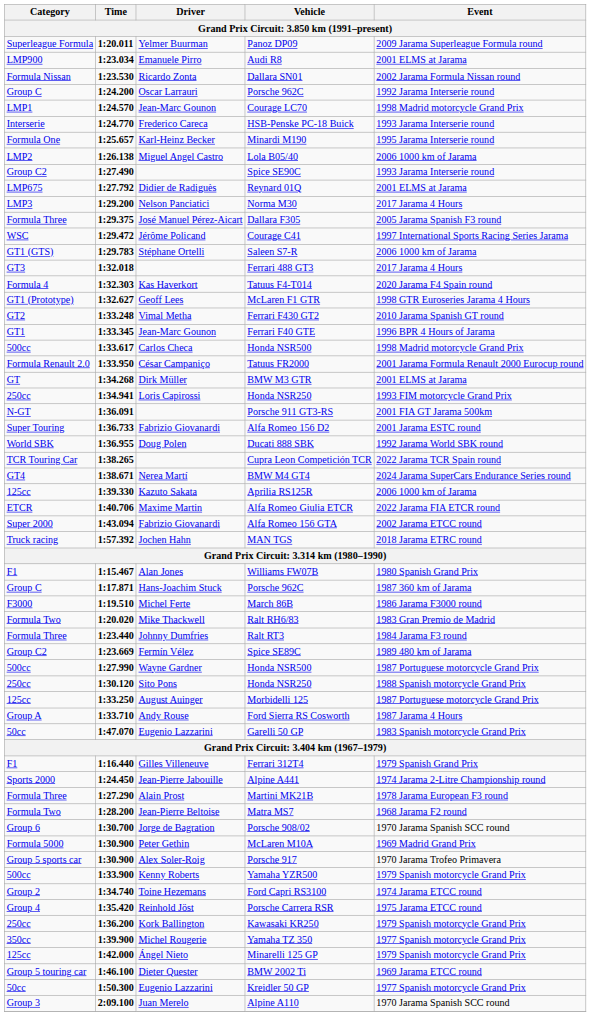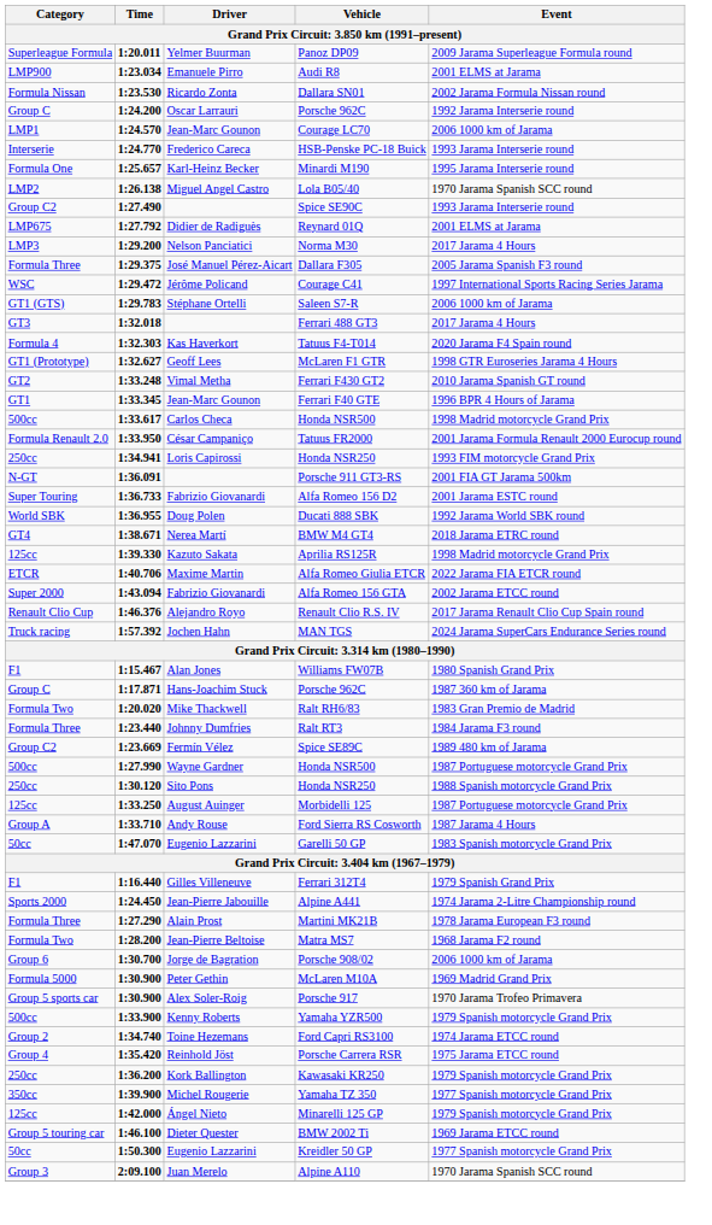Courage LC70 | Event: 1998 Madrid motorcycle Grand Prix -> 2006 1000 km of Jarama
Lola B05/40 | Event: 2006 1000 km of Jarama -> 1970 Jarama Spanish SCC round
- row: GT | 1:34.268 | Dirk Müller | BMW M3 GTR | 2001 ELMS at Jarama
- row: TCR Touring Car | 1:38.265 | Cupra Leon Competición TCR | 2022 Jarama TCR Spain round
BMW M4 GT4 | Event: 2024 Jarama SuperCars Endurance Series round -> 2018 Jarama ETRC round
Aprilia RS125R | Event: 2006 1000 km of Jarama -> 1998 Madrid motorcycle Grand Prix
+ row: Renault Clio Cup | 1:46.376 | Alejandro Royo | Renault Clio R.S. IV | 2017 Jarama Renault Clio Cup Spain round
MAN TGS | Event: 2018 Jarama ETRC round -> 2024 Jarama SuperCars Endurance Series round
- row: F3000 | 1:19.510 | Michel Ferte | March 86B | 1986 Jarama F3000 round
Porsche 908/02 | Event: 1970 Jarama Spanish SCC round -> 2006 1000 km of Jarama
